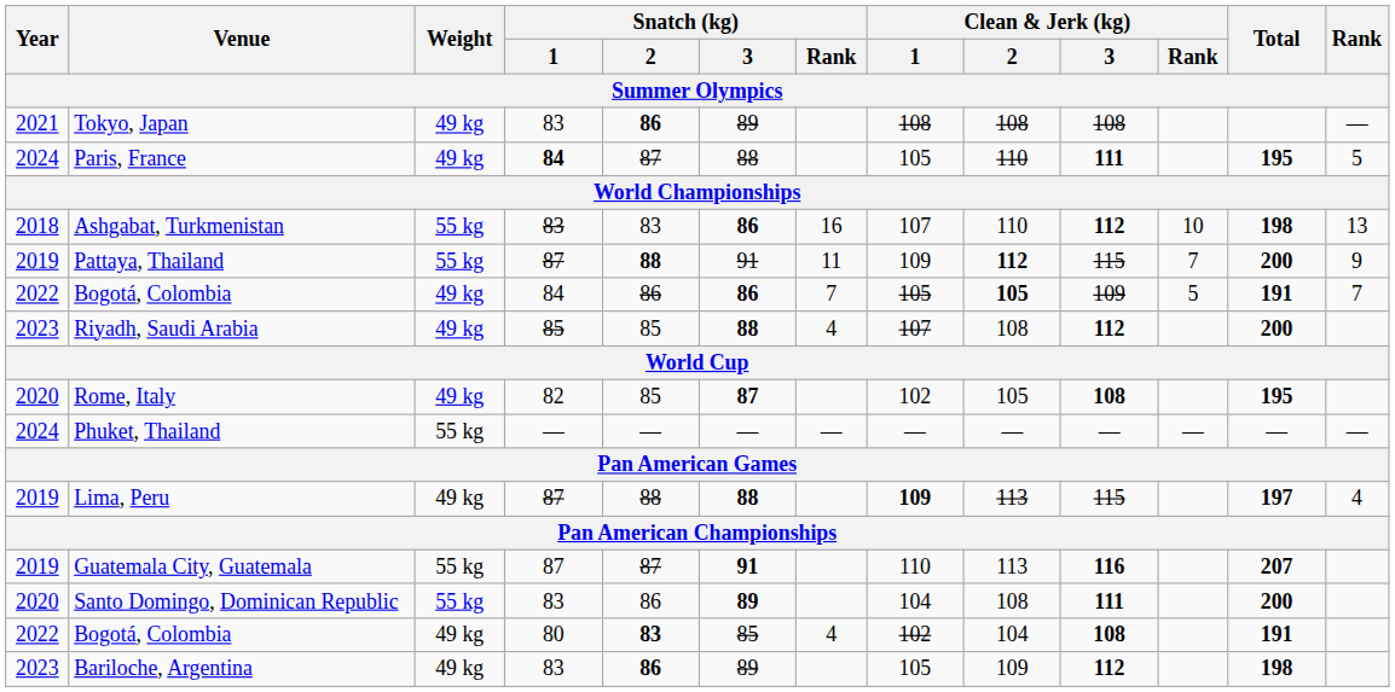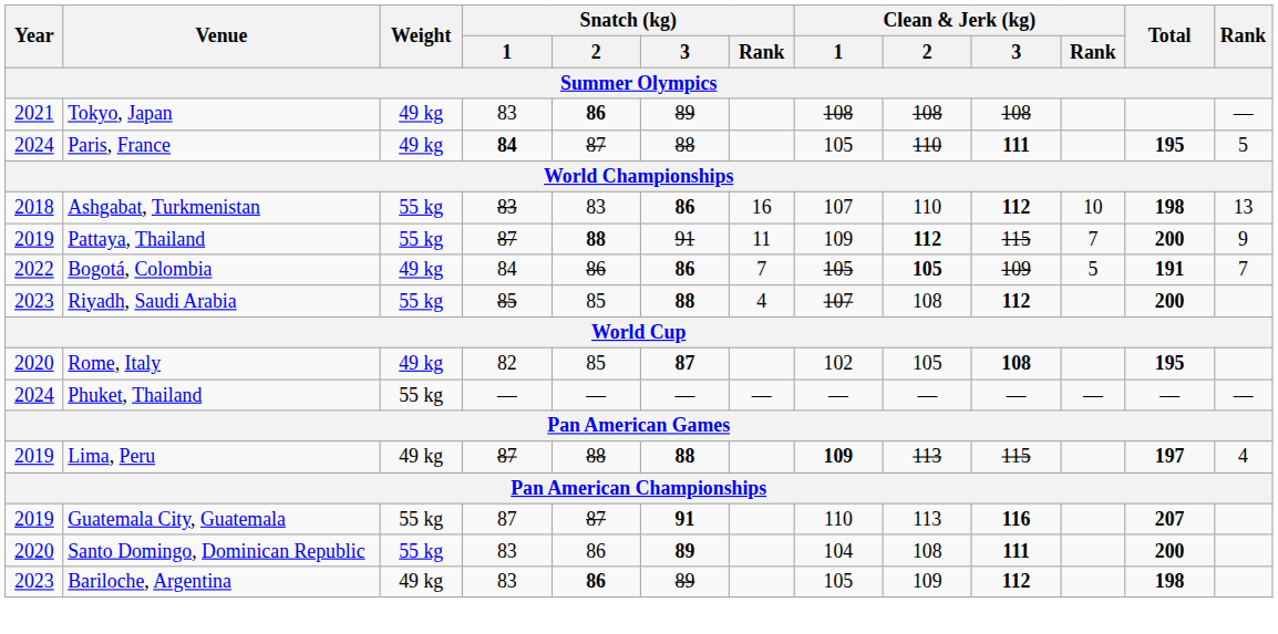Riyadh, Saudi Arabia | Weight: 49 kg -> 55 kg
- row: 2022 | Bogotá, Colombia | 49 kg | 80 | 83 | 85 | 4 | 102 | 104 | 108 | 191
